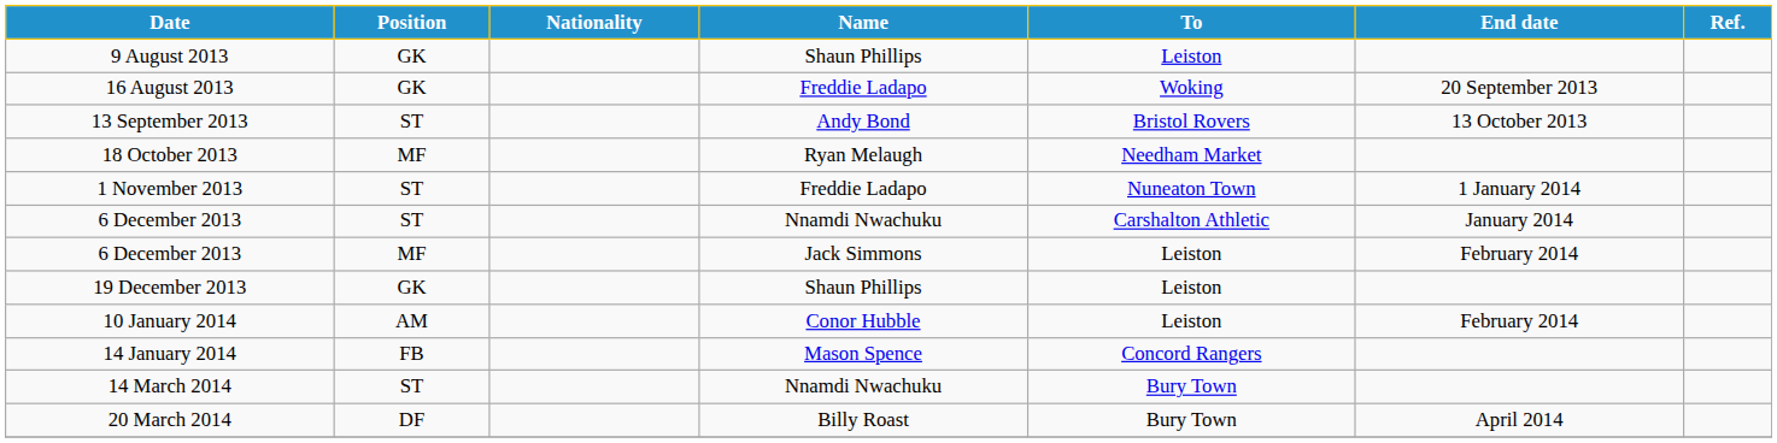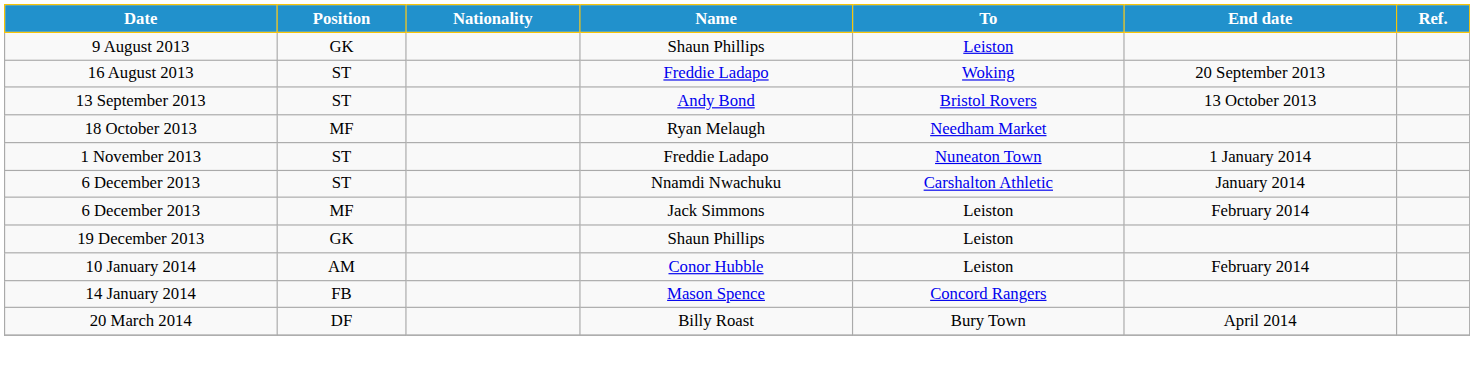16 August 2013 | Position: GK -> ST
- row: 14 March 2014 | ST | Nnamdi Nwachuku | Bury Town
